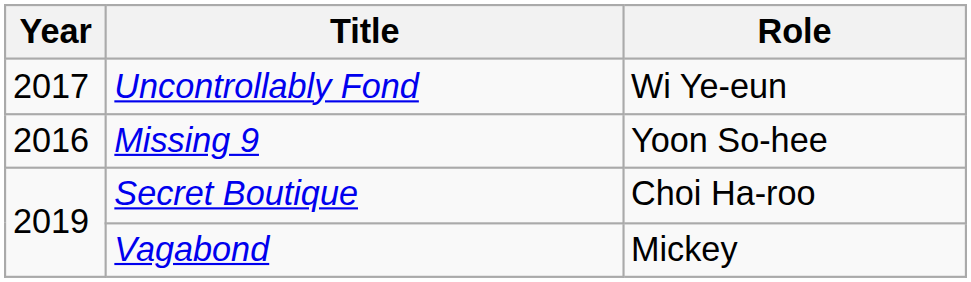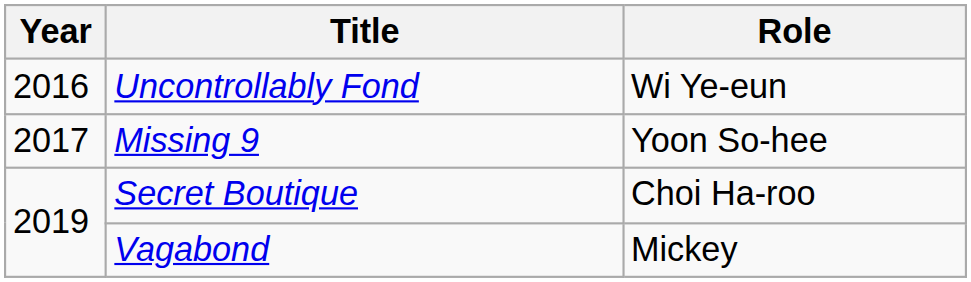Uncontrollably Fond | Year: 2017 -> 2016
Missing 9 | Year: 2016 -> 2017
